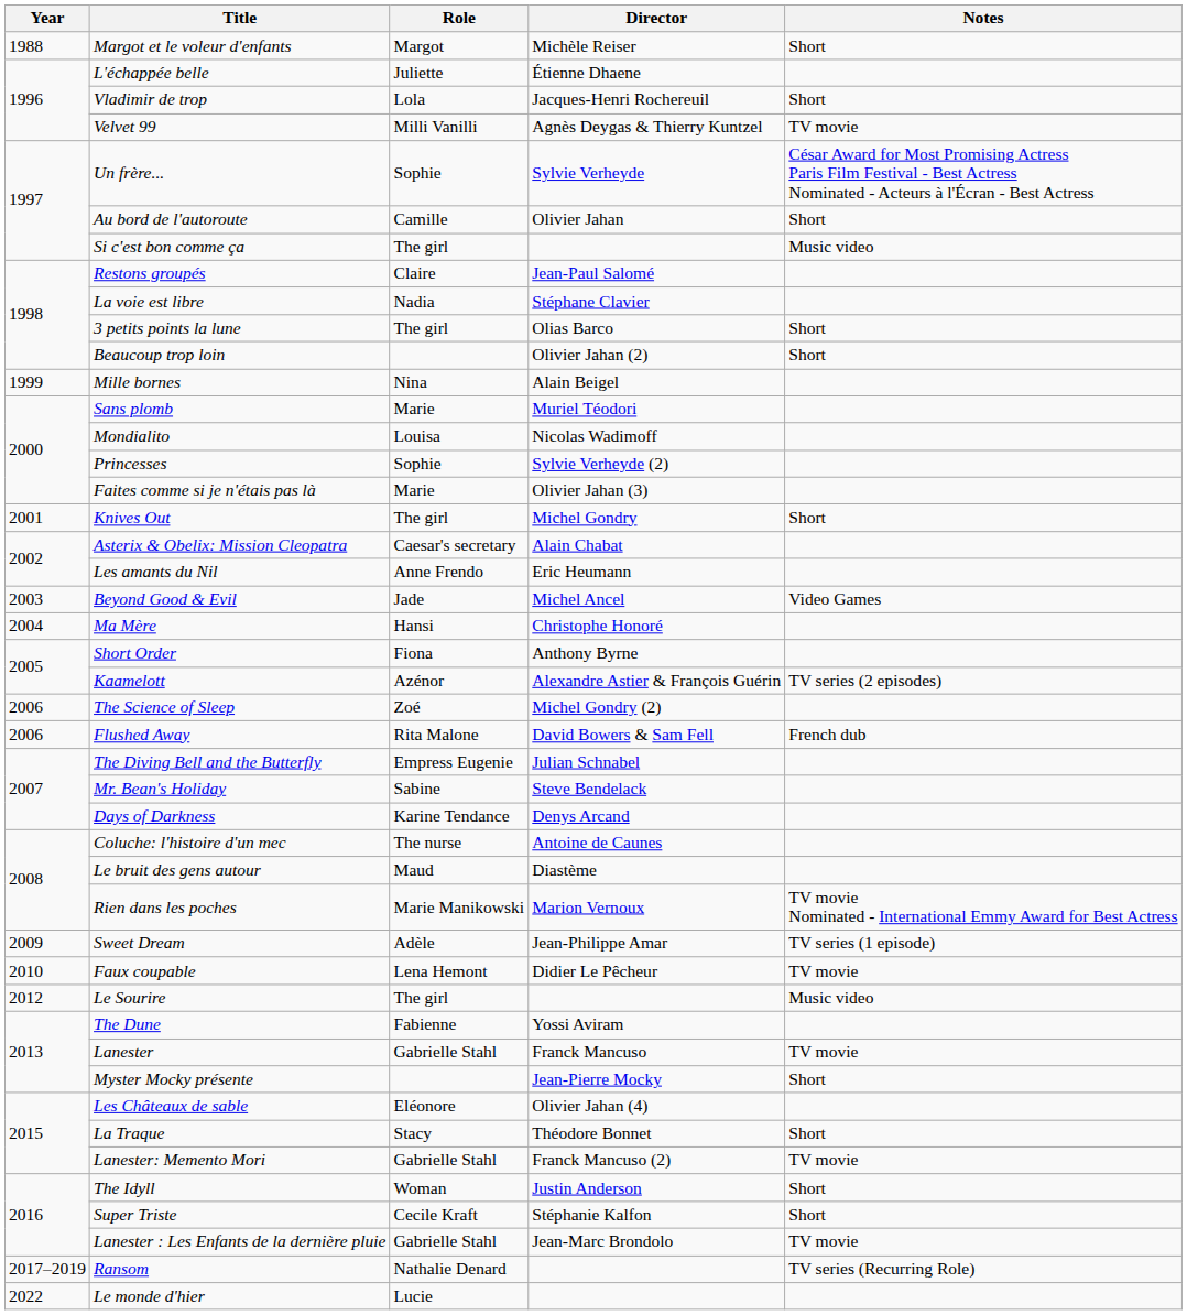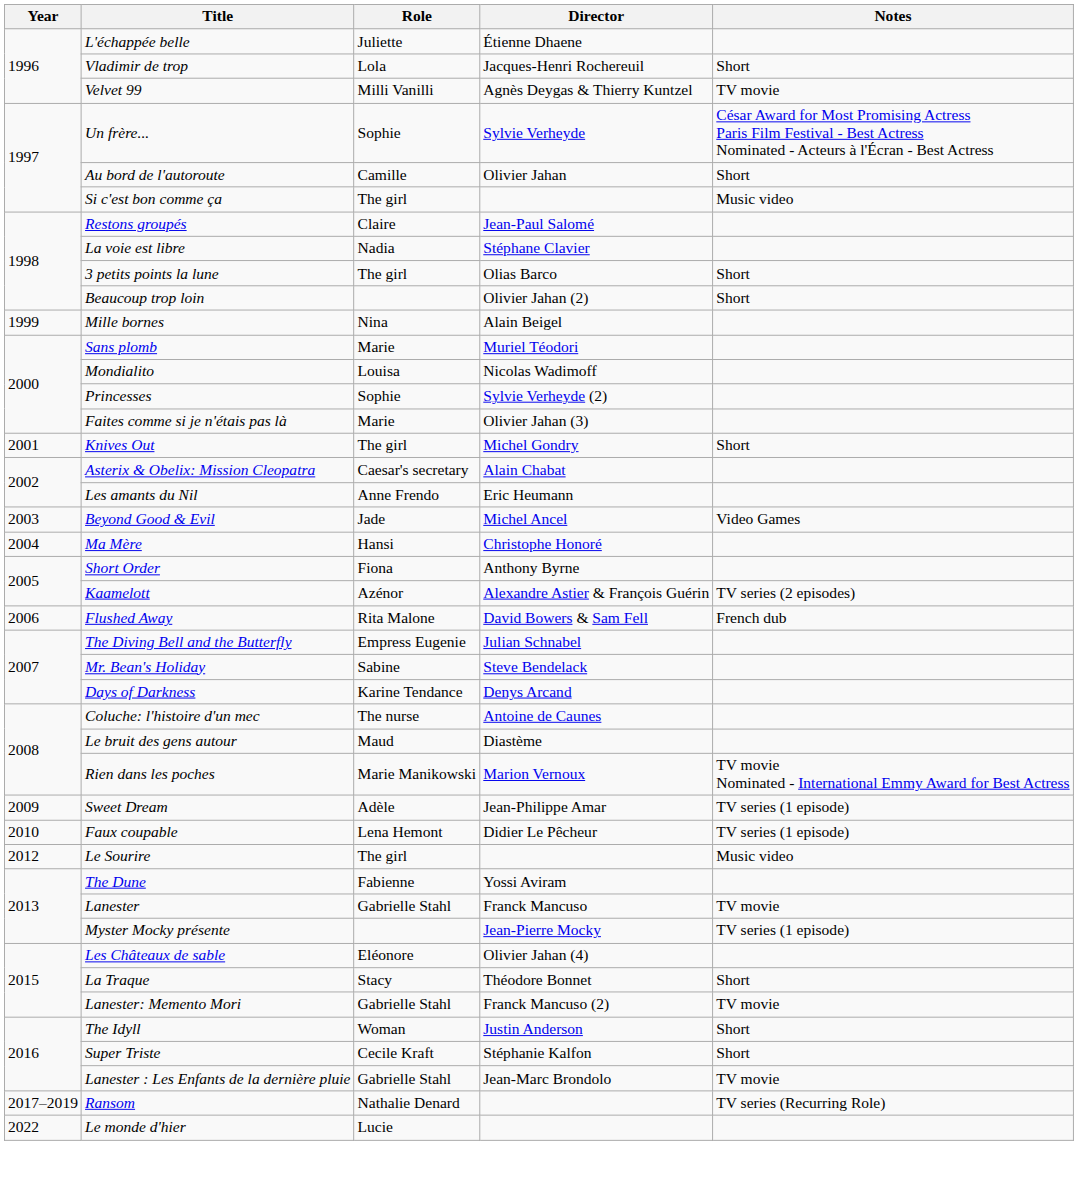- row: 1988 | Margot et le voleur d'enfants | Margot | Michèle Reiser | Short
- row: 2006 | The Science of Sleep | Zoé | Michel Gondry (2)
Faux coupable | Notes: TV movie -> TV series (1 episode)
Myster Mocky présente | Notes: Short -> TV series (1 episode)
